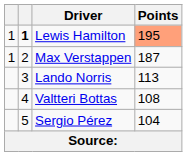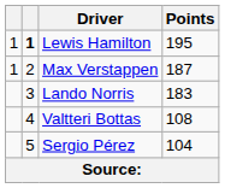Lewis Hamilton | Points: lightsalmon background -> no background
Lando Norris | Points: 113 -> 183
